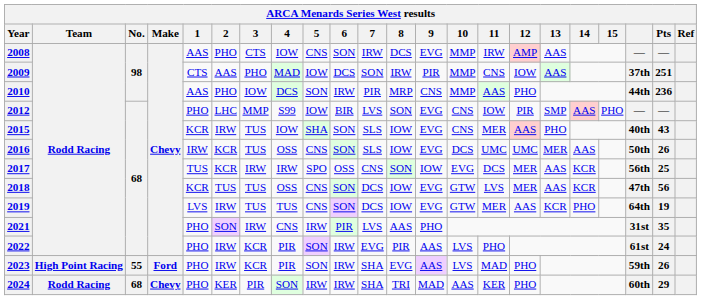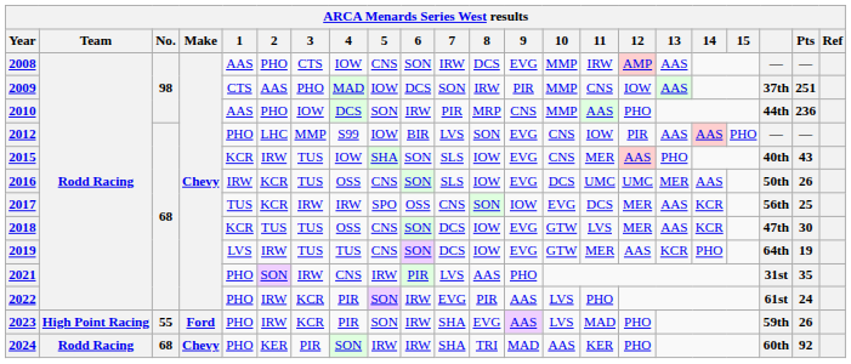2012 | 13: SMP -> AAS
2018 | Pts: 56 -> 30
2024 | Pts: 29 -> 92
